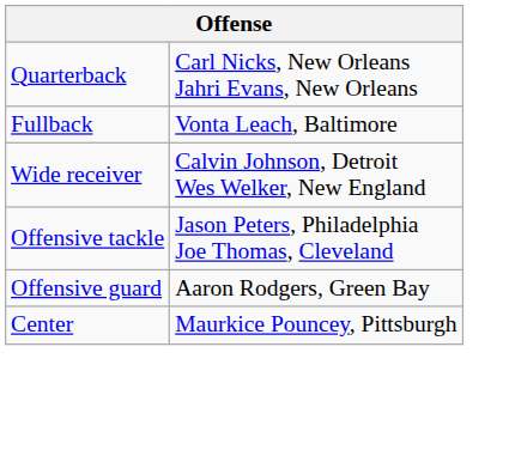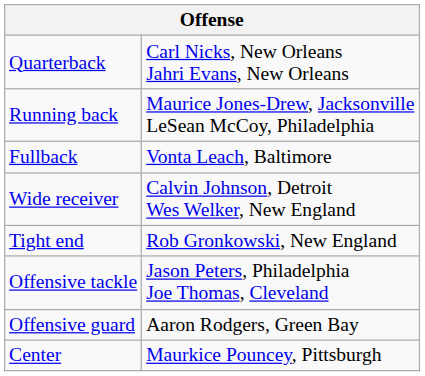+ row: Running back | Maurice Jones-Drew, Jacksonville LeSean McCoy, Philadelphia
+ row: Tight end | Rob Gronkowski, New England
